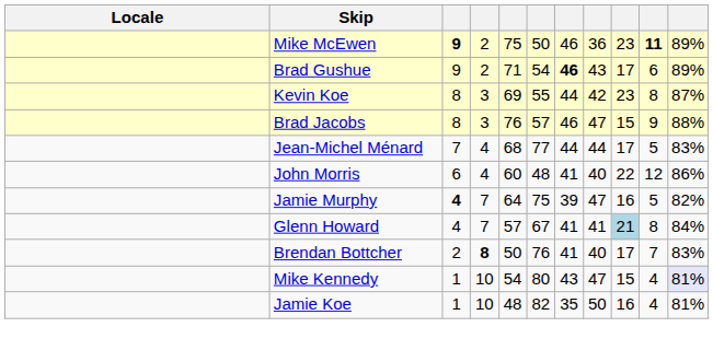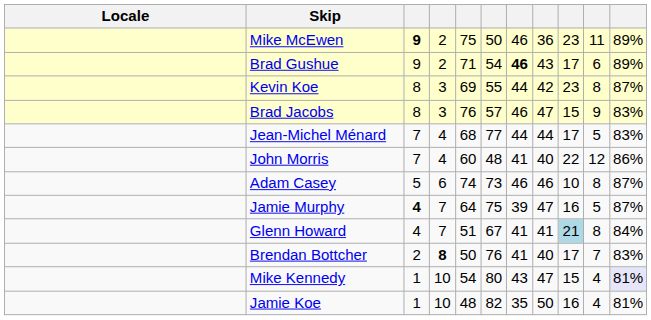Mike McEwen | column 10: bold -> normal
Brad Jacobs | column 11: 88% -> 83%
John Morris | column 3: 6 -> 7
+ row: Adam Casey | 5 | 6 | 74 | 73 | 46 | 46 | 10 | 8 | 87%
Jamie Murphy | column 11: 82% -> 87%
Glenn Howard | column 5: 57 -> 51
